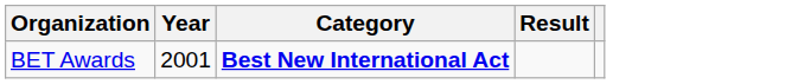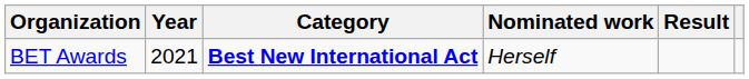+ column: Nominated work | Herself
BET Awards | Year: 2001 -> 2021
